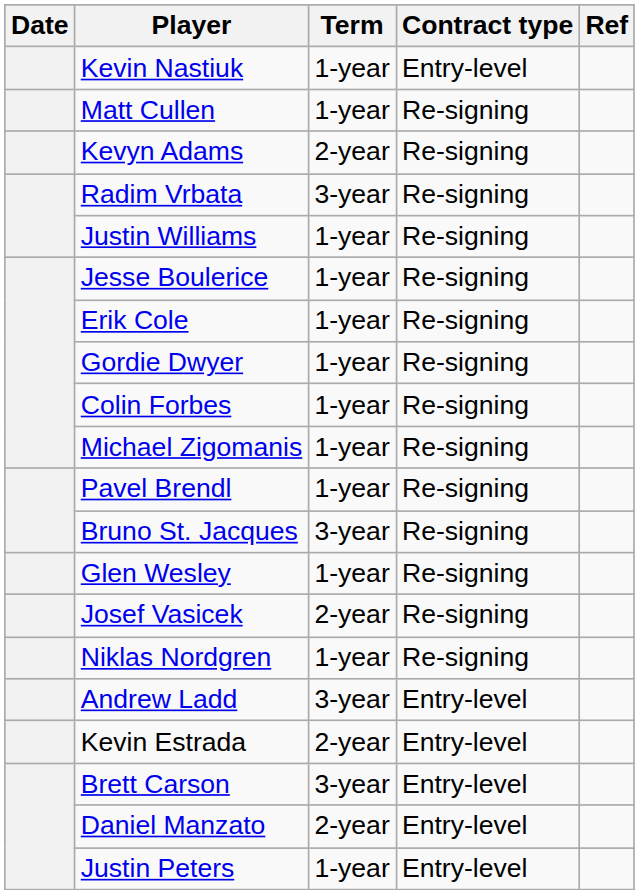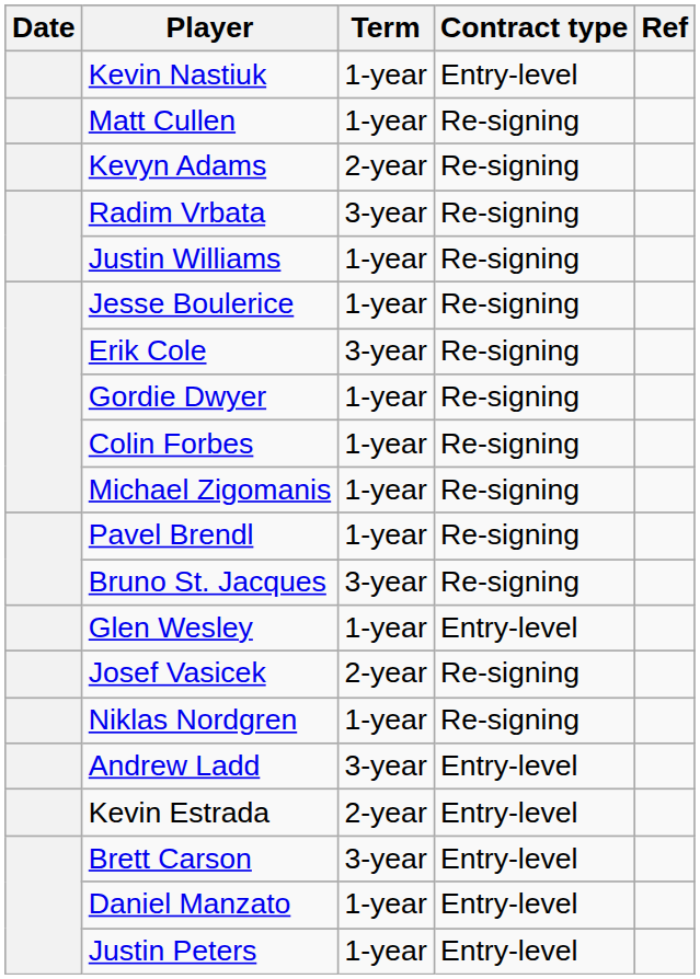Erik Cole | Term: 1-year -> 3-year
Glen Wesley | Contract type: Re-signing -> Entry-level
Daniel Manzato | Term: 2-year -> 1-year
